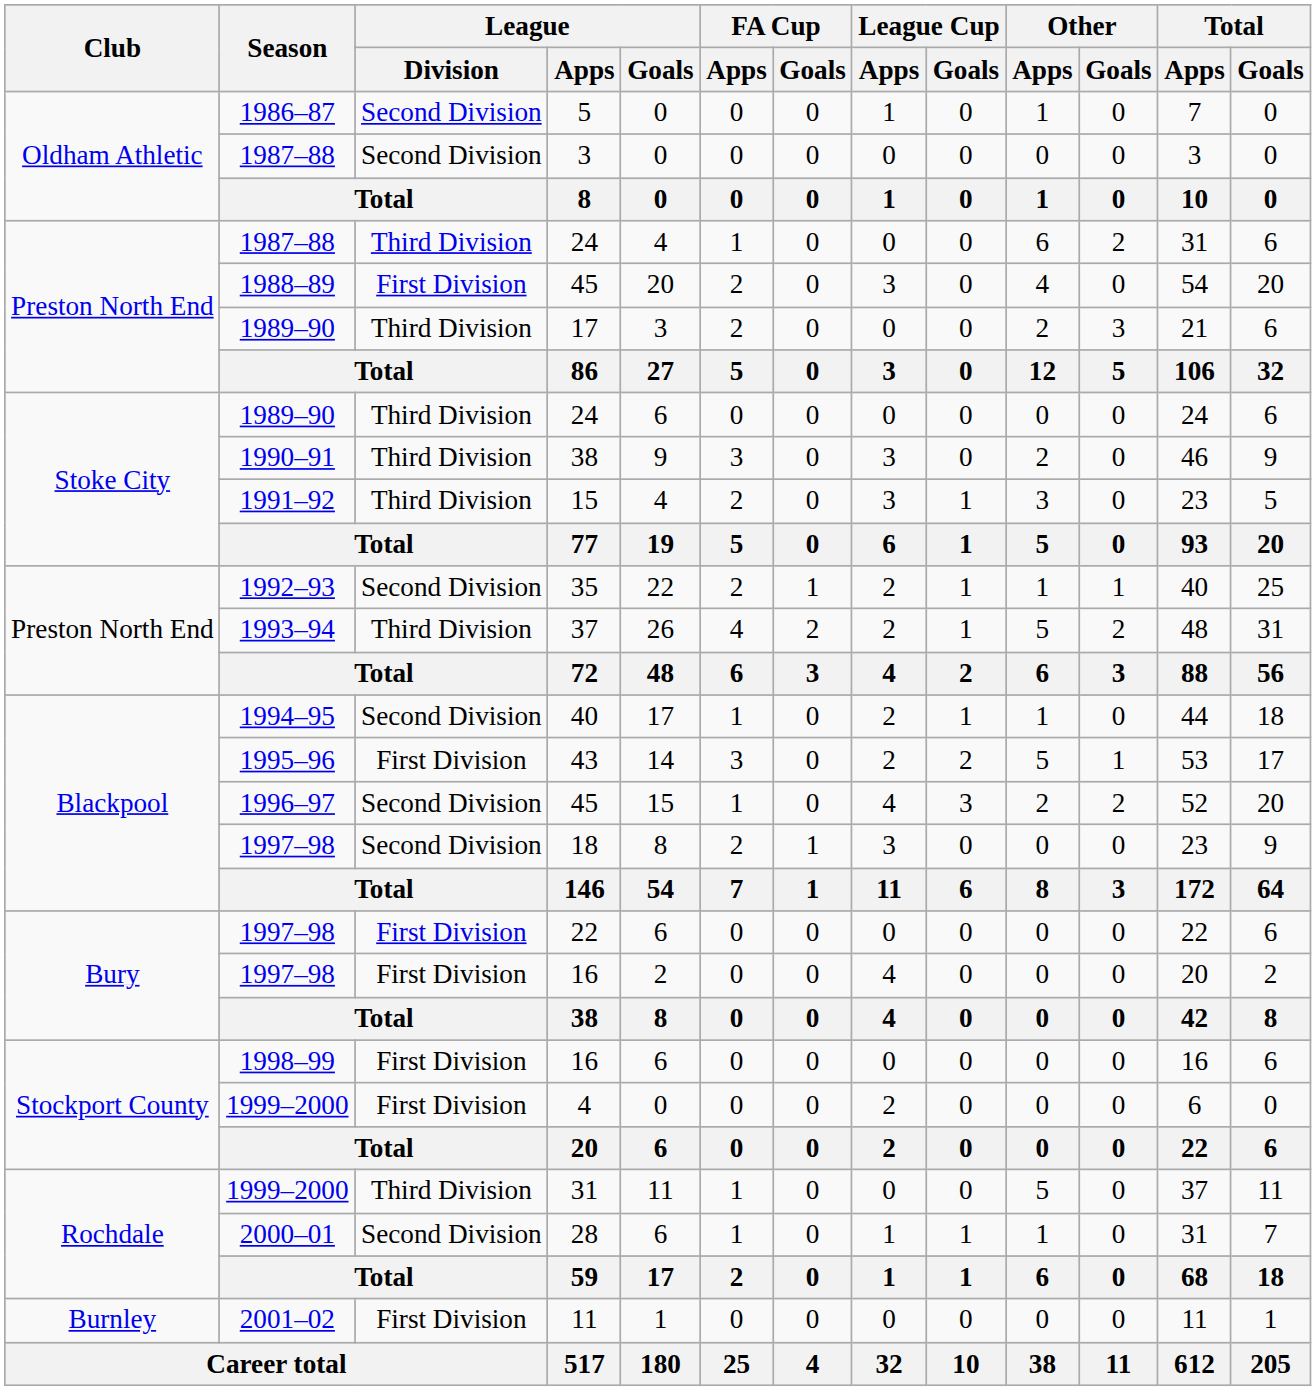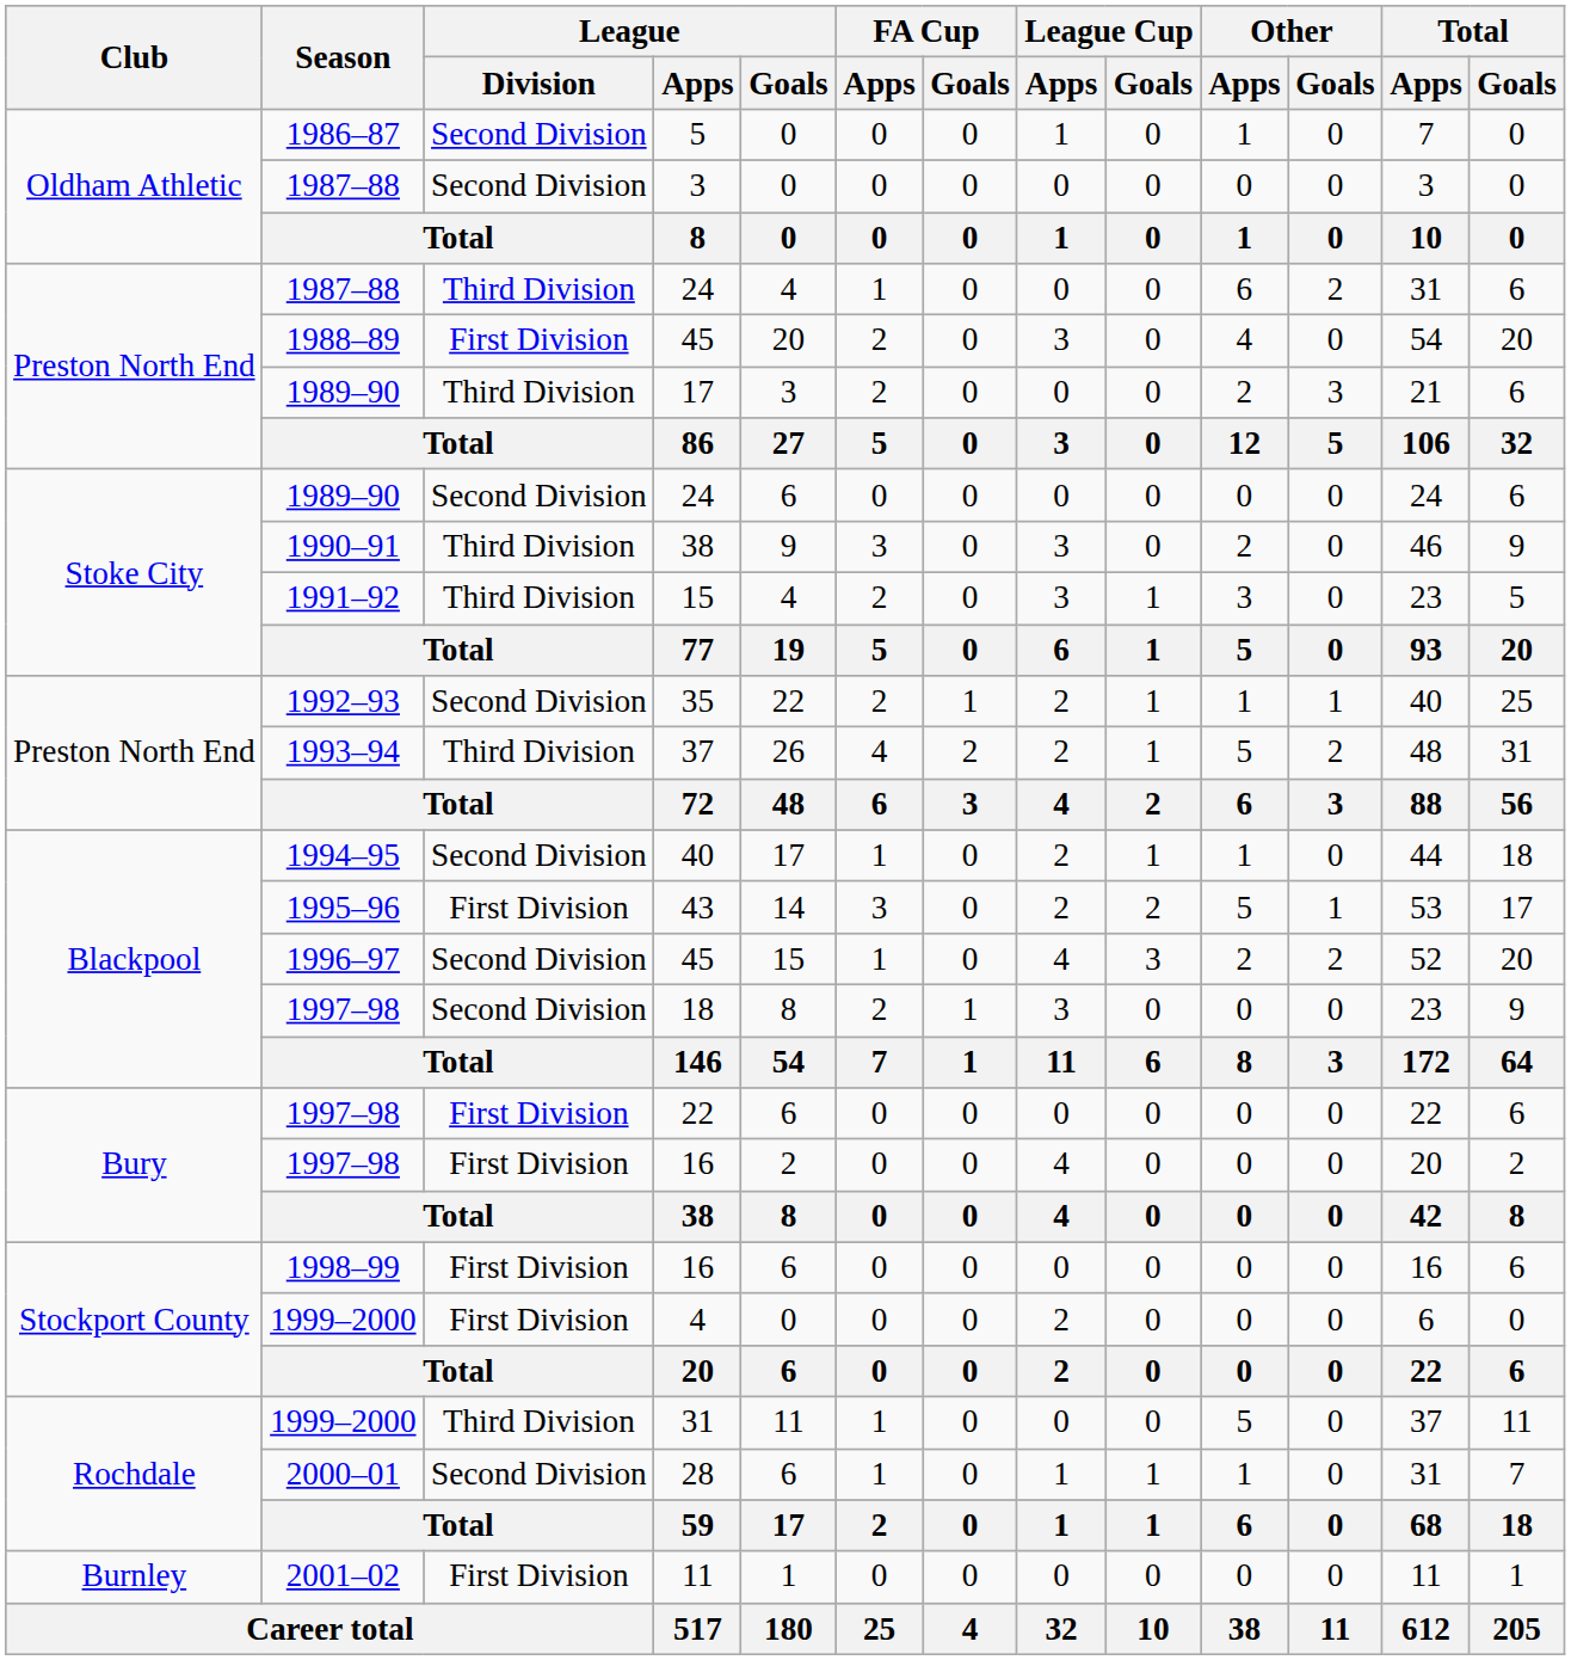1989–90 / 24 | League / Division: Third Division -> Second Division
